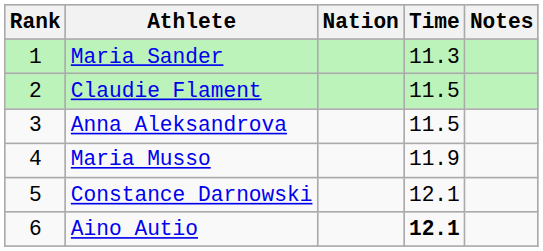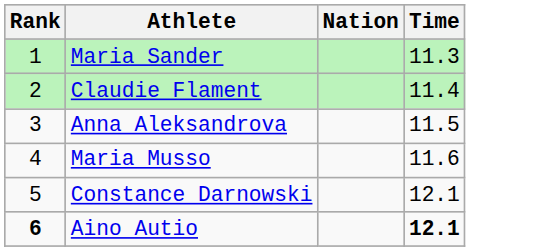- column: Notes
Claudie Flament | Time: 11.5 -> 11.4
Maria Musso | Time: 11.9 -> 11.6
Aino Autio | Rank: normal -> bold
